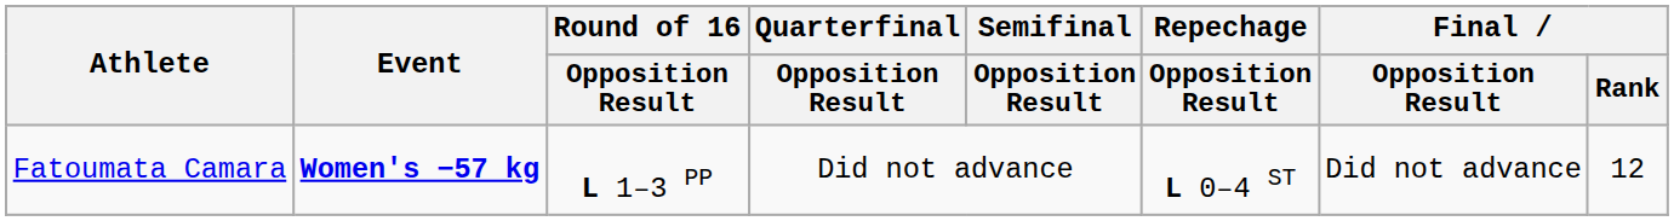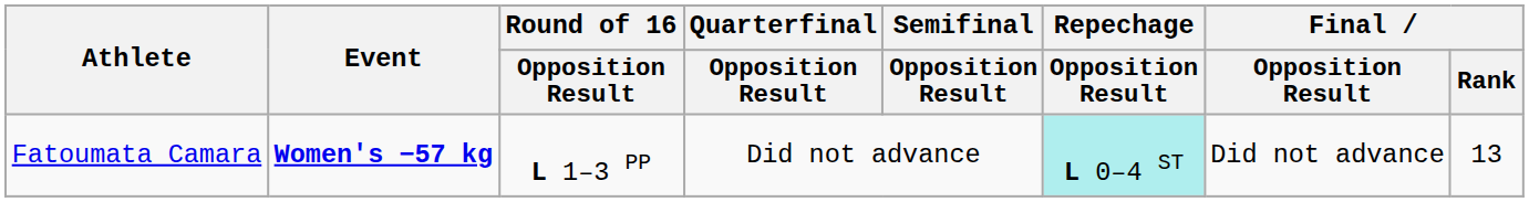Fatoumata Camara | Repechage / Opposition Result: no background -> paleturquoise background
Fatoumata Camara | Final / Rank: 12 -> 13
